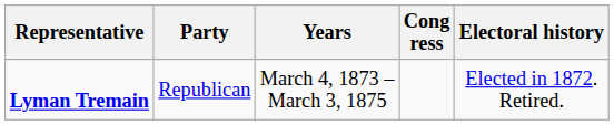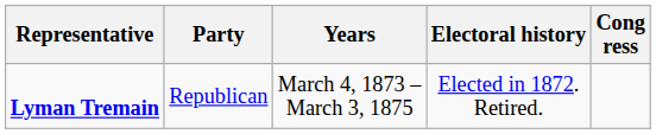columns swapped: Cong ress <-> Electoral history
